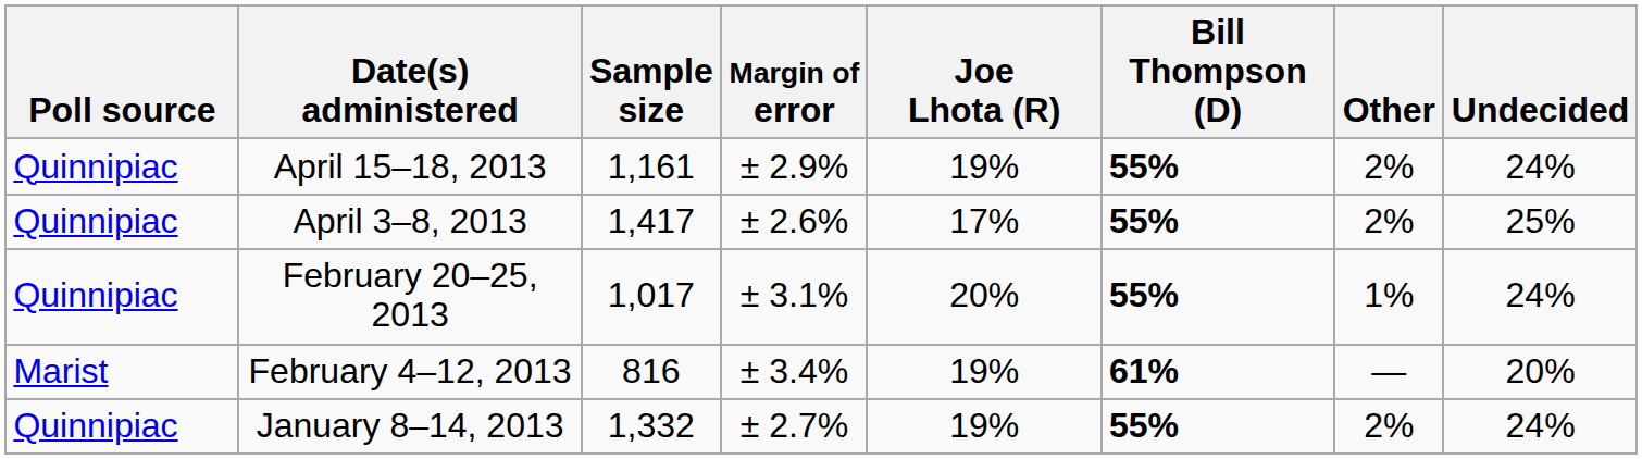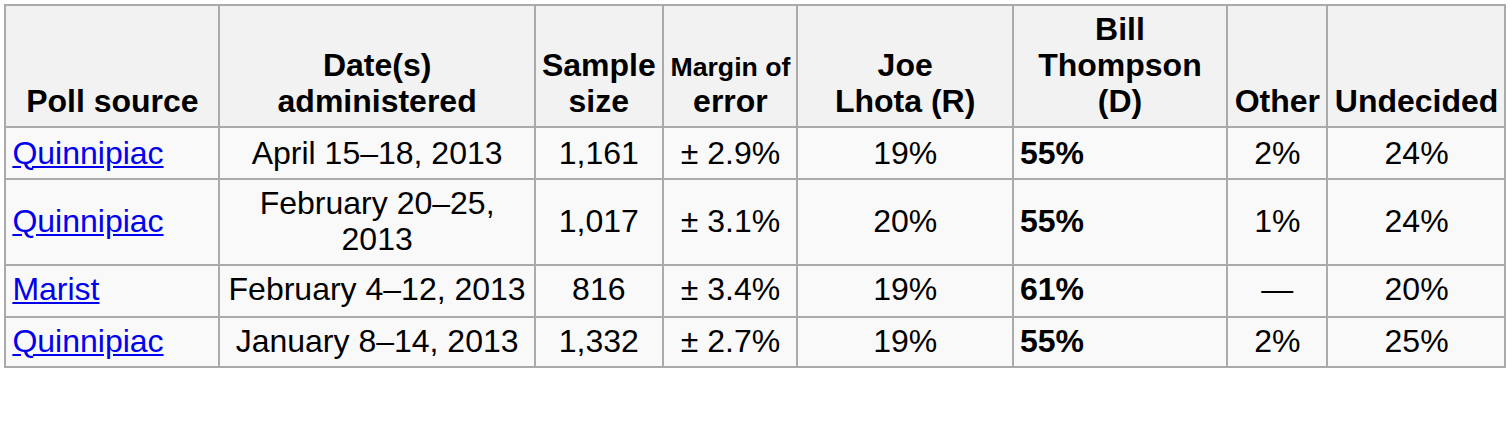- row: Quinnipiac | April 3–8, 2013 | 1,417 | ± 2.6% | 17% | 55% | 2% | 25%
January 8–14, 2013 | Undecided: 24% -> 25%
